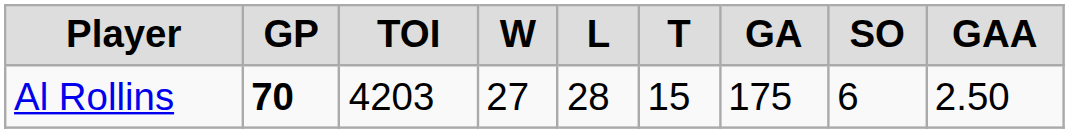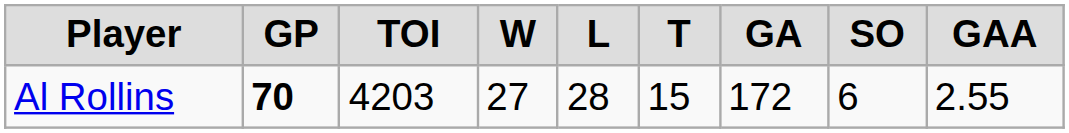Al Rollins | GA: 175 -> 172
Al Rollins | GAA: 2.50 -> 2.55
